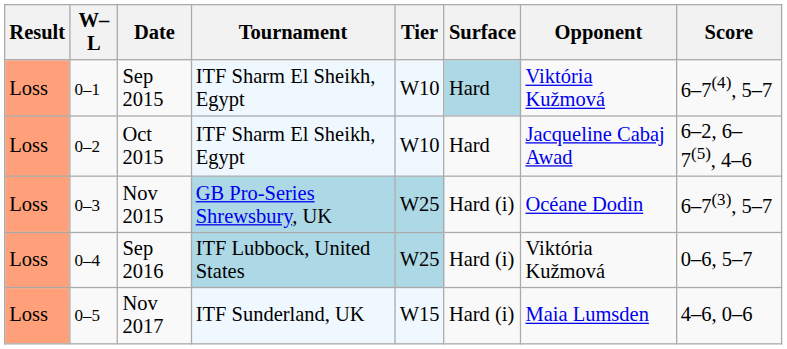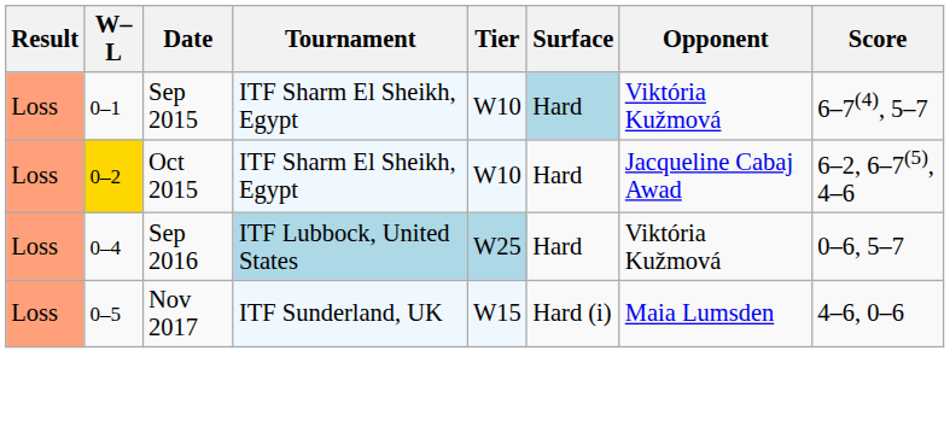Oct 2015 | W–L: no background -> gold background
- row: Loss | 0–3 | Nov 2015 | GB Pro-Series Shrewsbury, UK | W25 | Hard (i) | Océane Dodin | 6–7(3), 5–7
Sep 2016 | Surface: Hard (i) -> Hard
